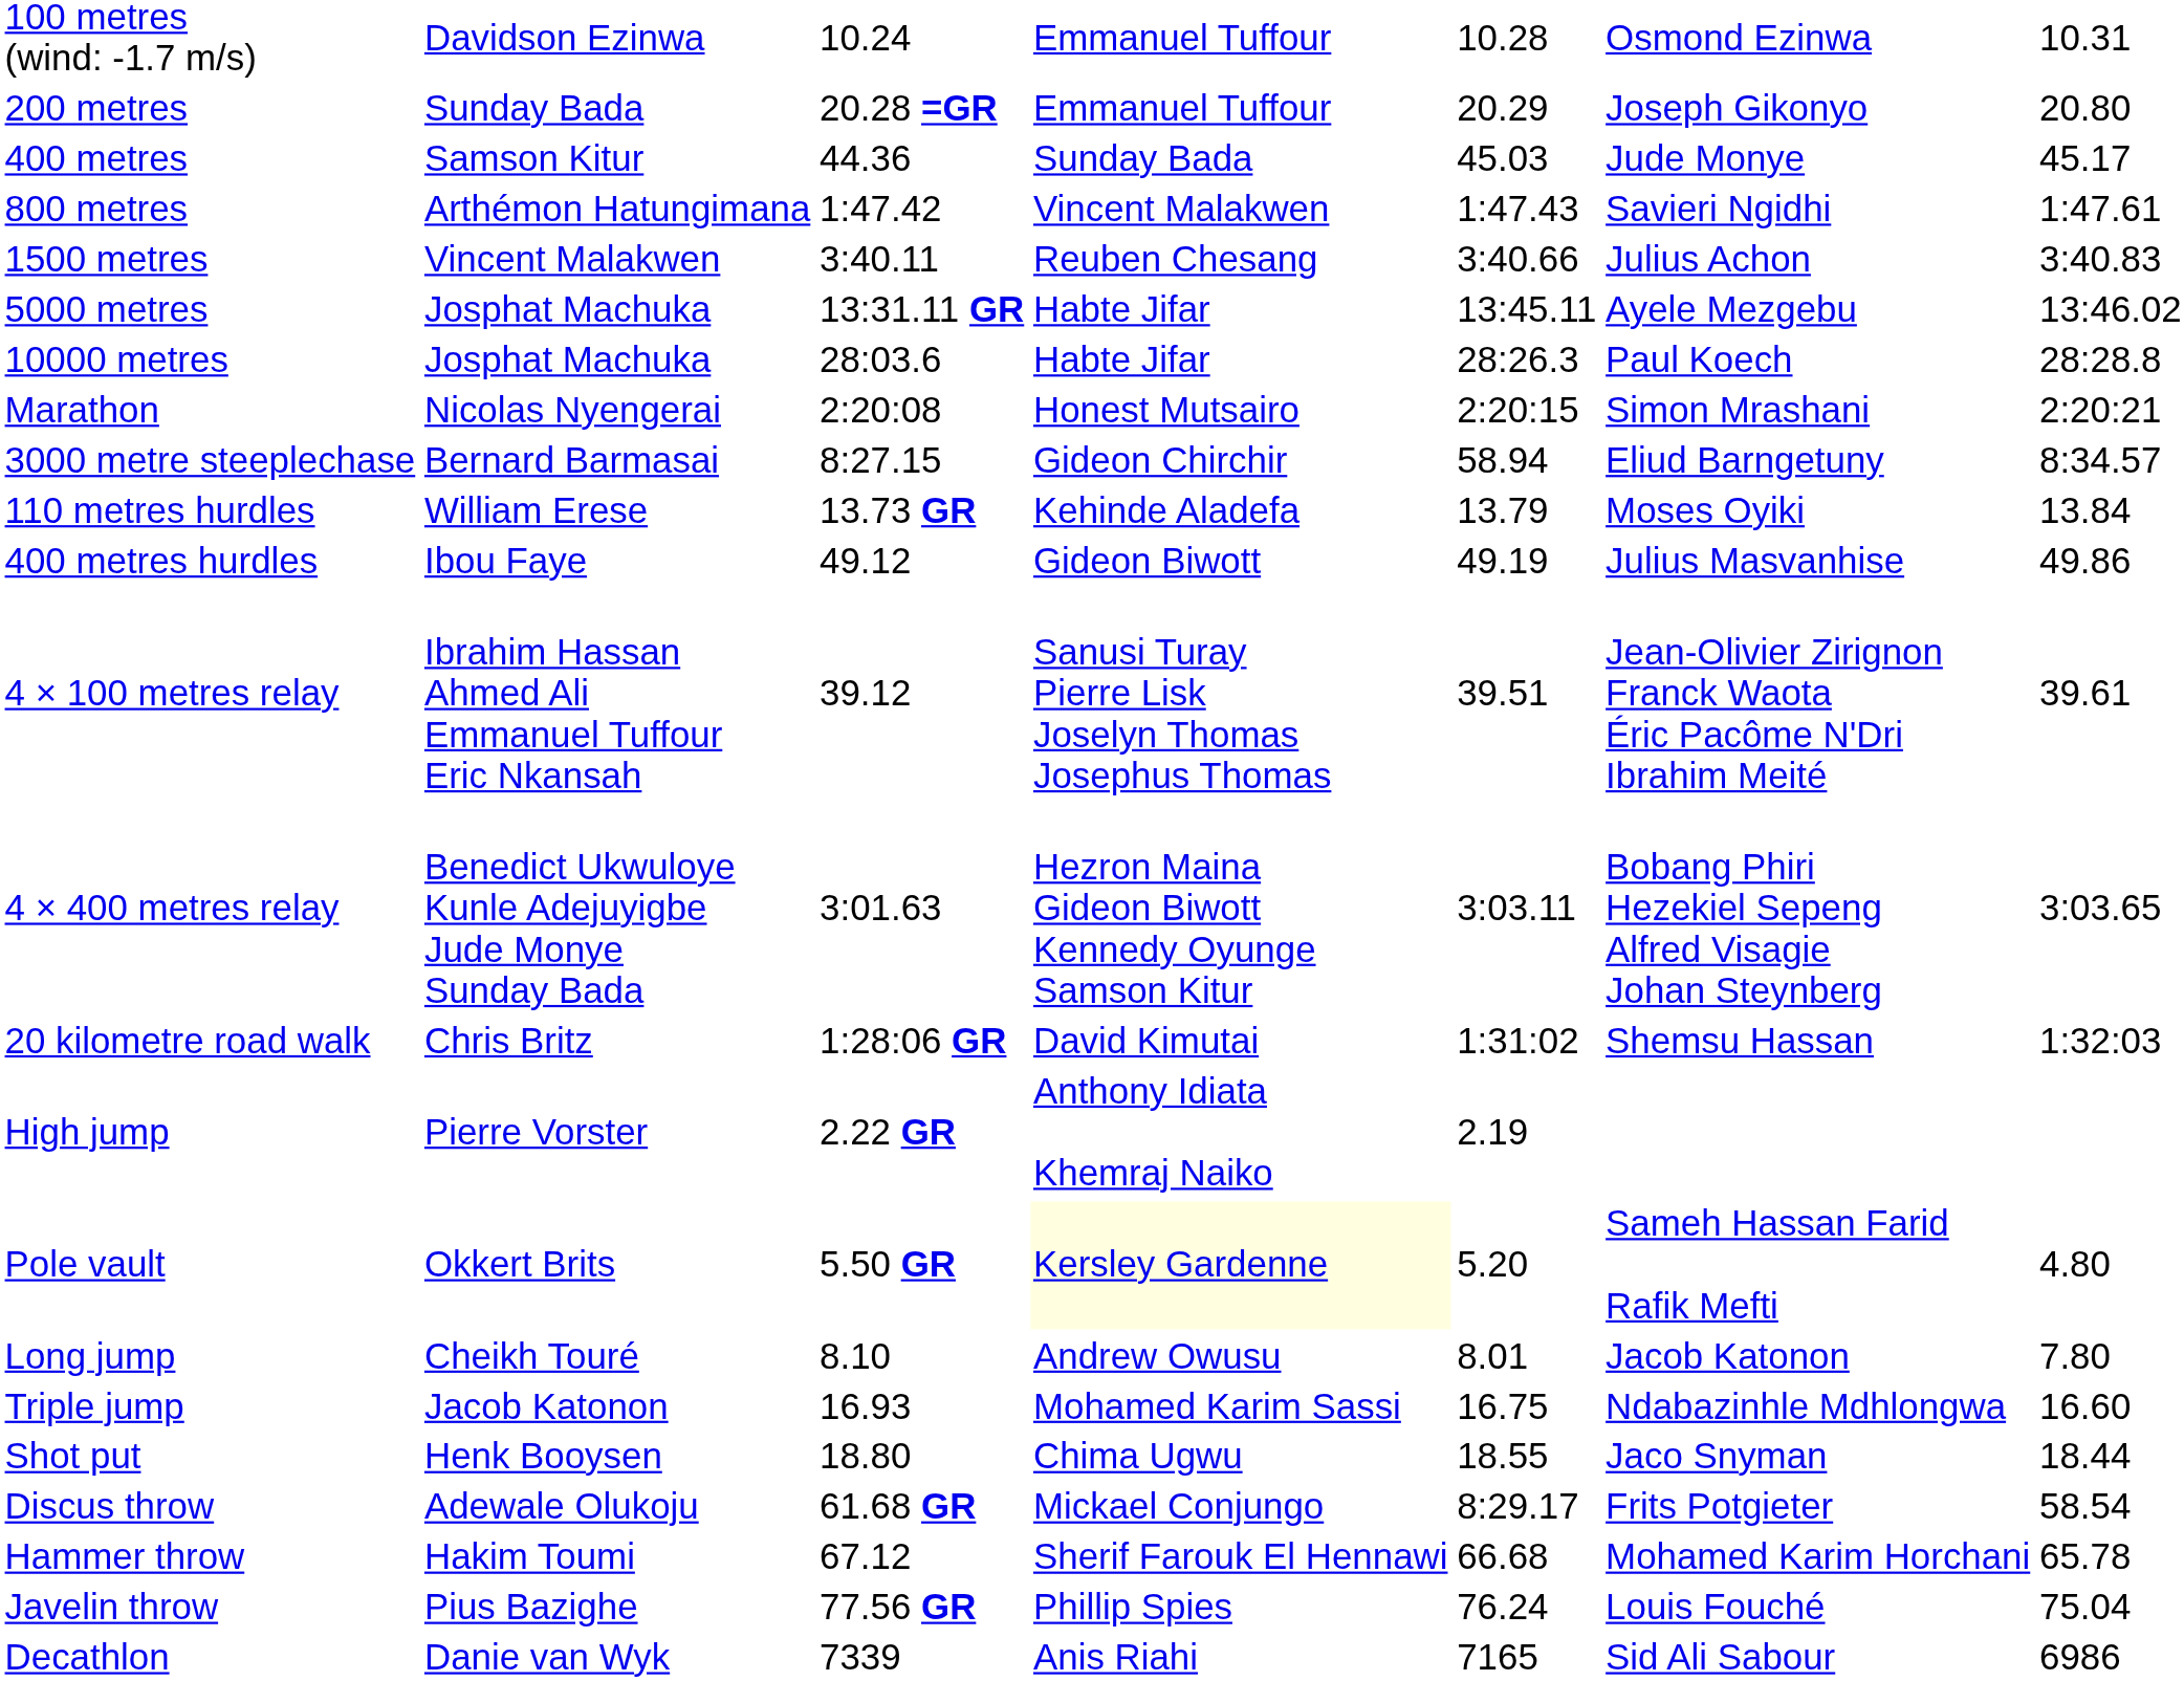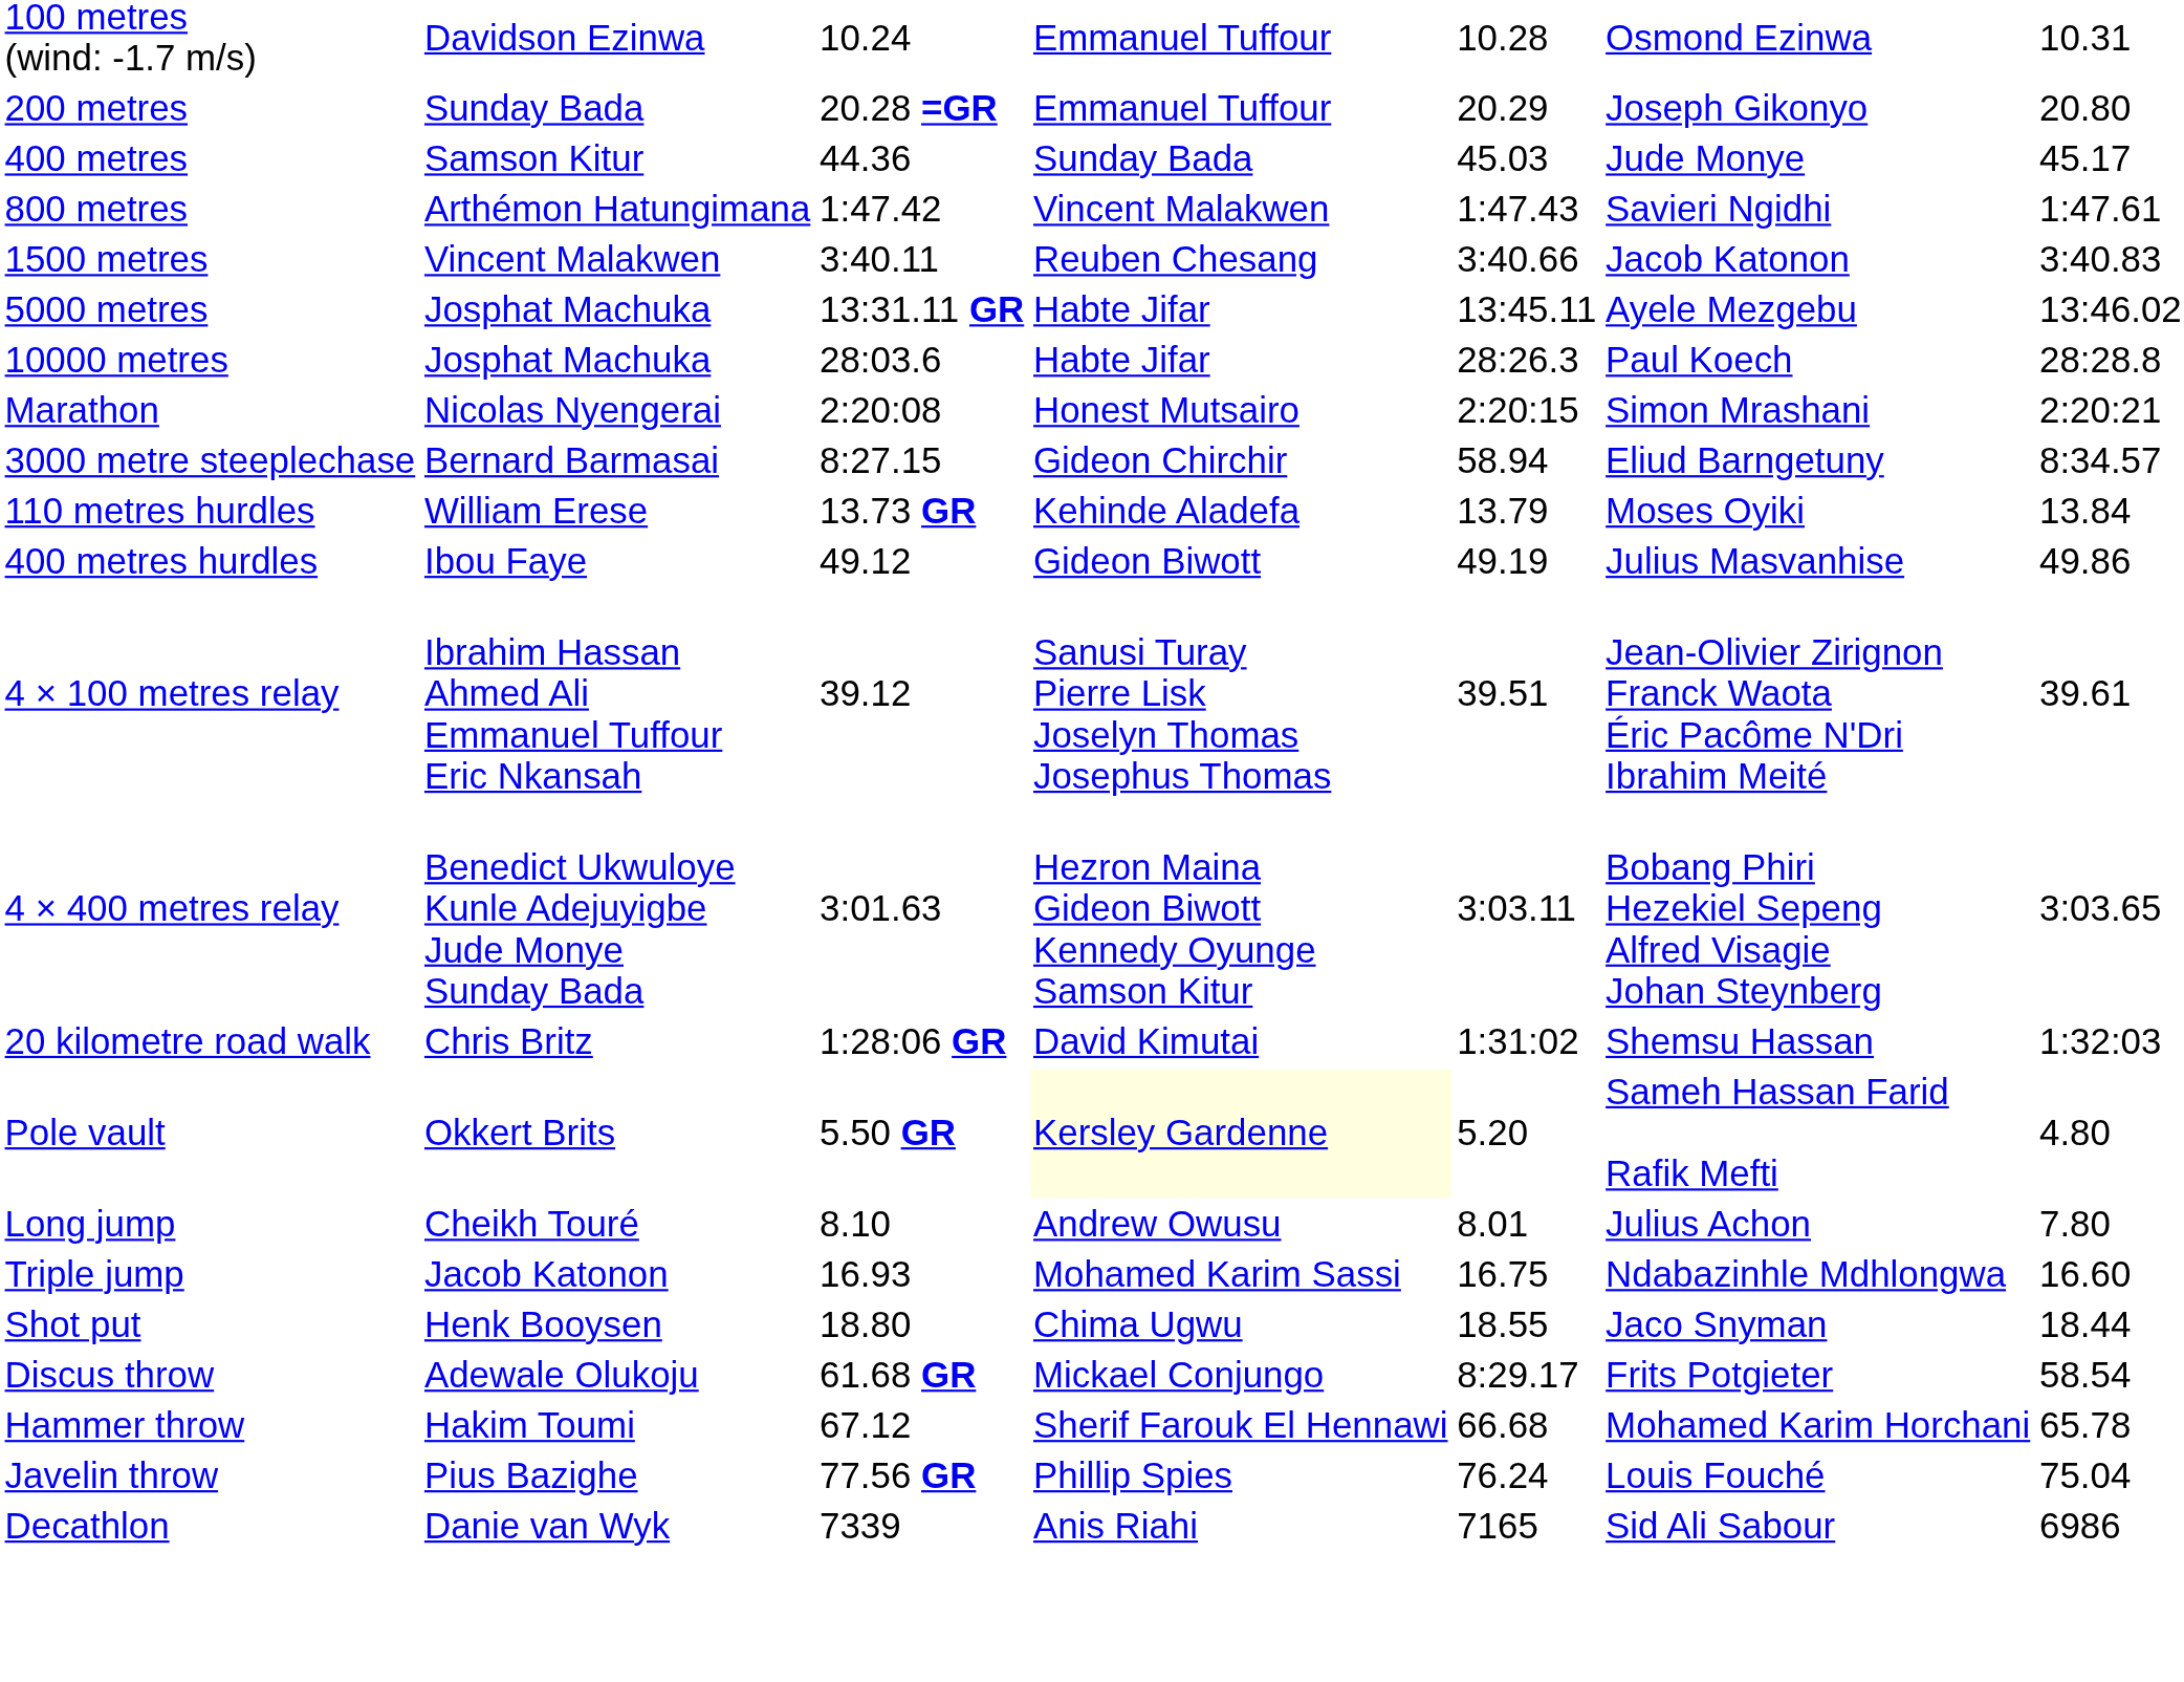1500 metres | column 6: Julius Achon -> Jacob Katonon
- row: High jump | Pierre Vorster | 2.22 GR | Anthony Idiata Khemraj Naiko | 2.19
Long jump | column 6: Jacob Katonon -> Julius Achon
